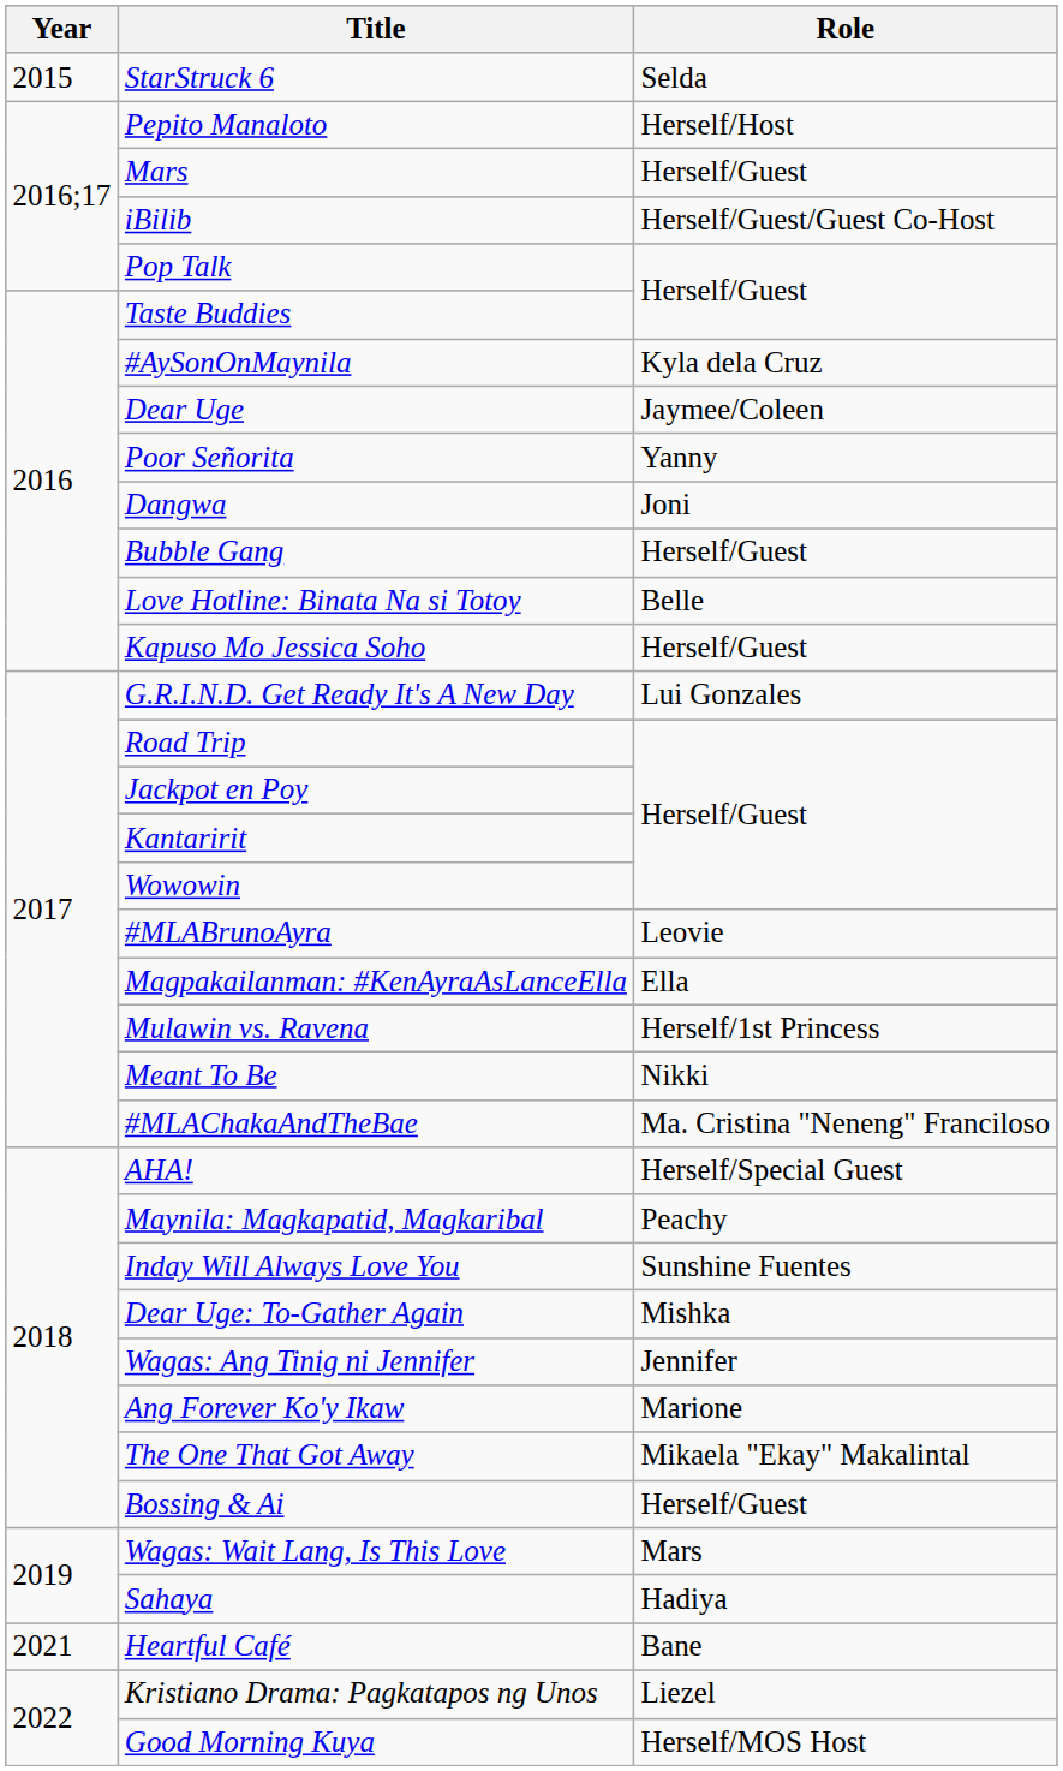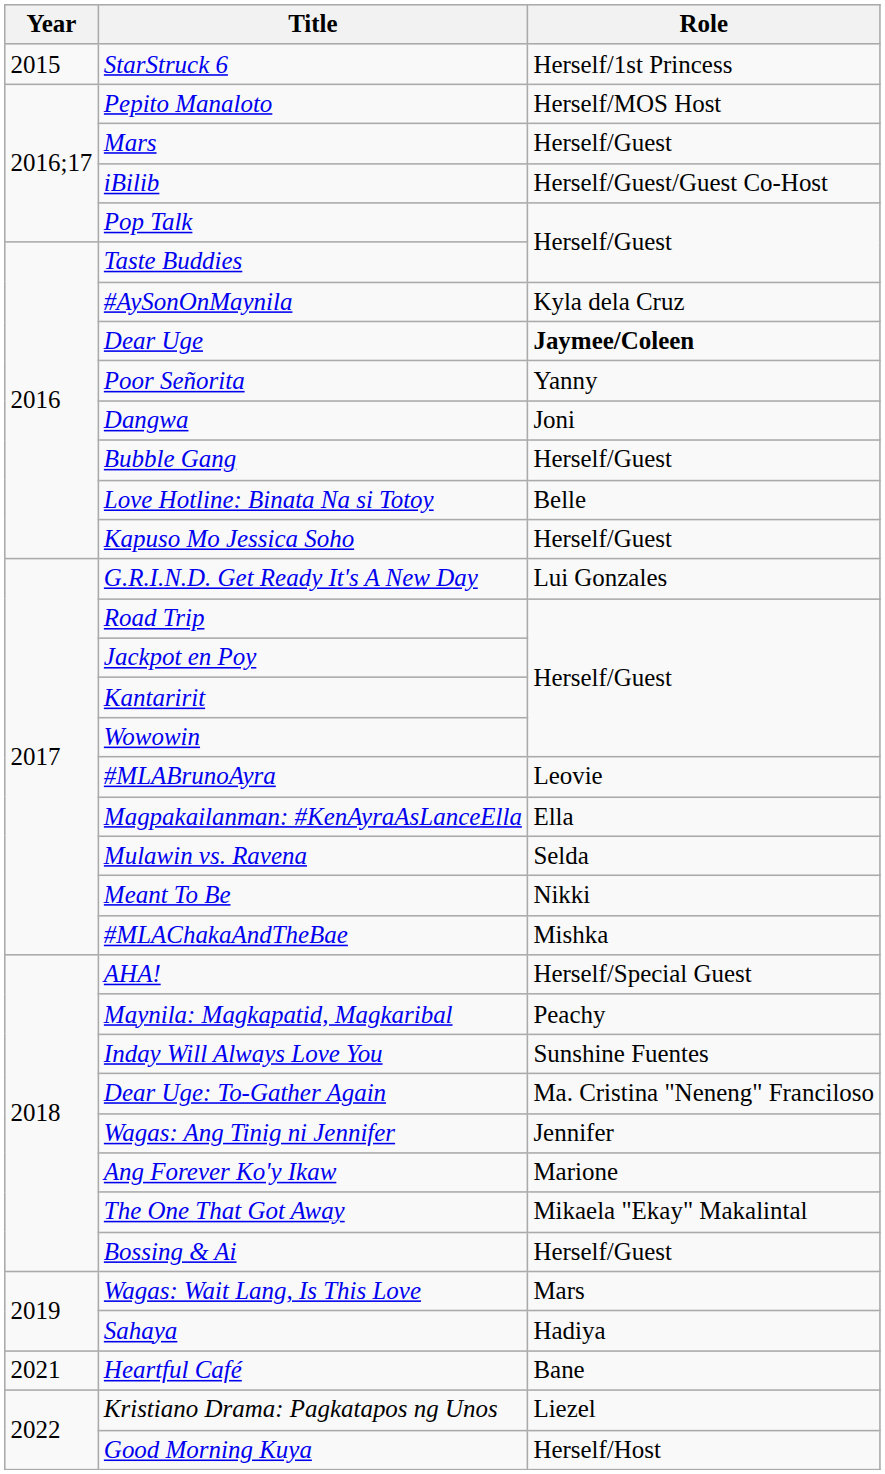StarStruck 6 | Role: Selda -> Herself/1st Princess
Pepito Manaloto | Role: Herself/Host -> Herself/MOS Host
Dear Uge | Role: normal -> bold
Mulawin vs. Ravena | Role: Herself/1st Princess -> Selda
#MLAChakaAndTheBae | Role: Ma. Cristina "Neneng" Franciloso -> Mishka
Dear Uge: To-Gather Again | Role: Mishka -> Ma. Cristina "Neneng" Franciloso
Good Morning Kuya | Role: Herself/MOS Host -> Herself/Host
